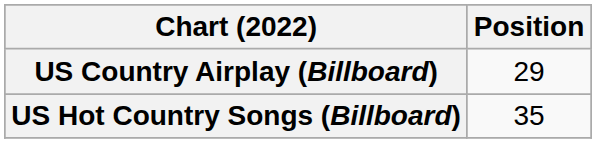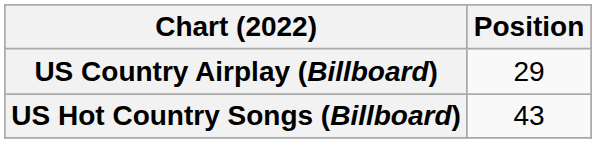US Hot Country Songs (Billboard) | Position: 35 -> 43
